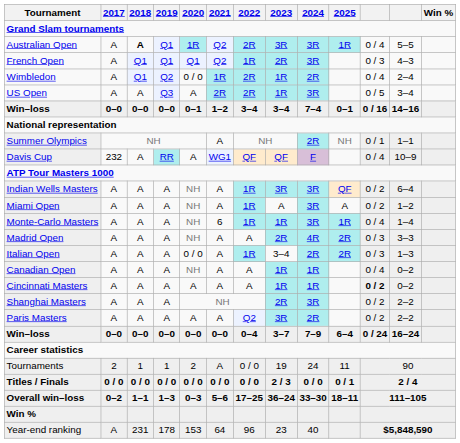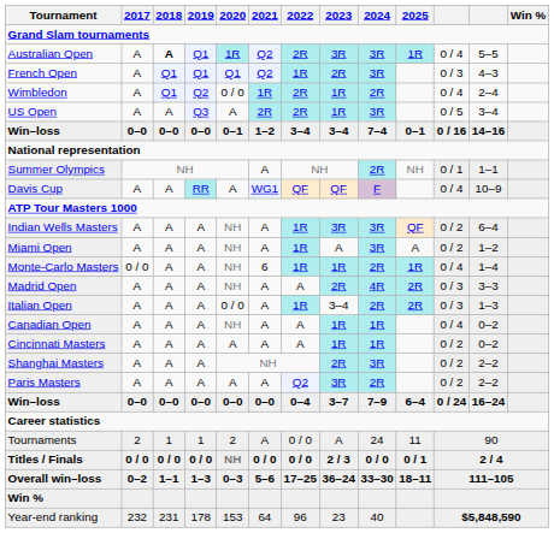Davis Cup | 2017: 232 -> A
Monte-Carlo Masters | 2017: A -> 0 / 0
Monte-Carlo Masters | 2024: 3R -> 2R
Cincinnati Masters | column 11: bold -> normal
Tournaments | 2023: 19 -> A
Titles / Finals | 2020: 0 / 0 -> NH
Year-end ranking | 2017: A -> 232
